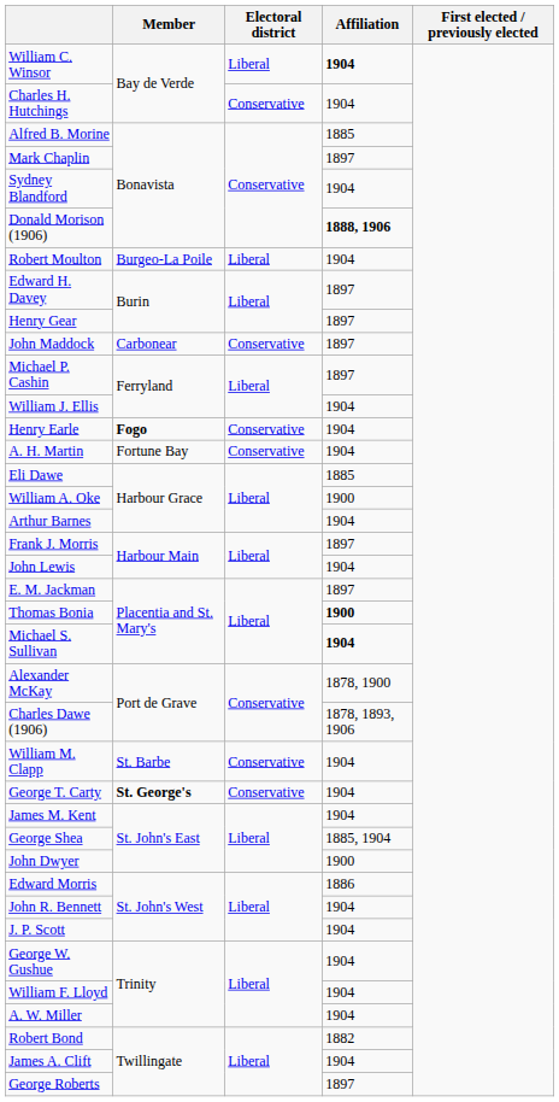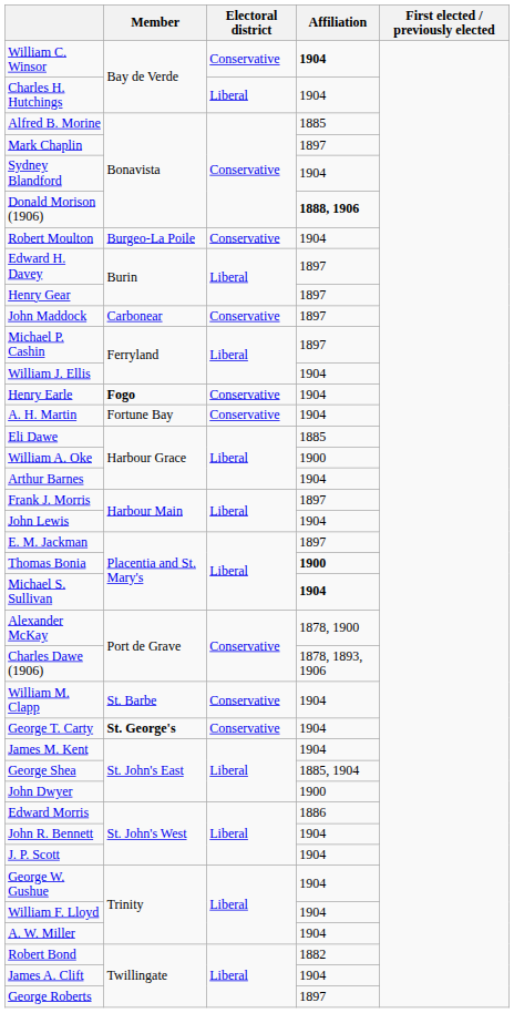William C. Winsor | Electoral district: Liberal -> Conservative
Charles H. Hutchings | Electoral district: Conservative -> Liberal
Robert Moulton | Electoral district: Liberal -> Conservative
